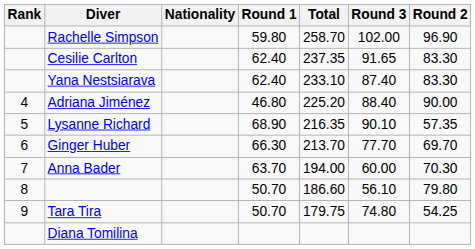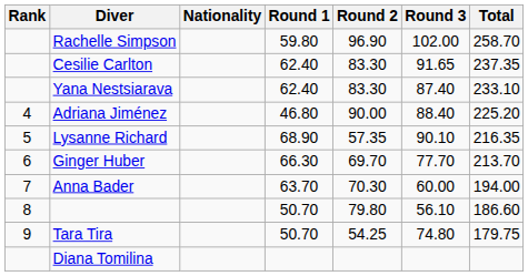columns swapped: Round 2 <-> Total
